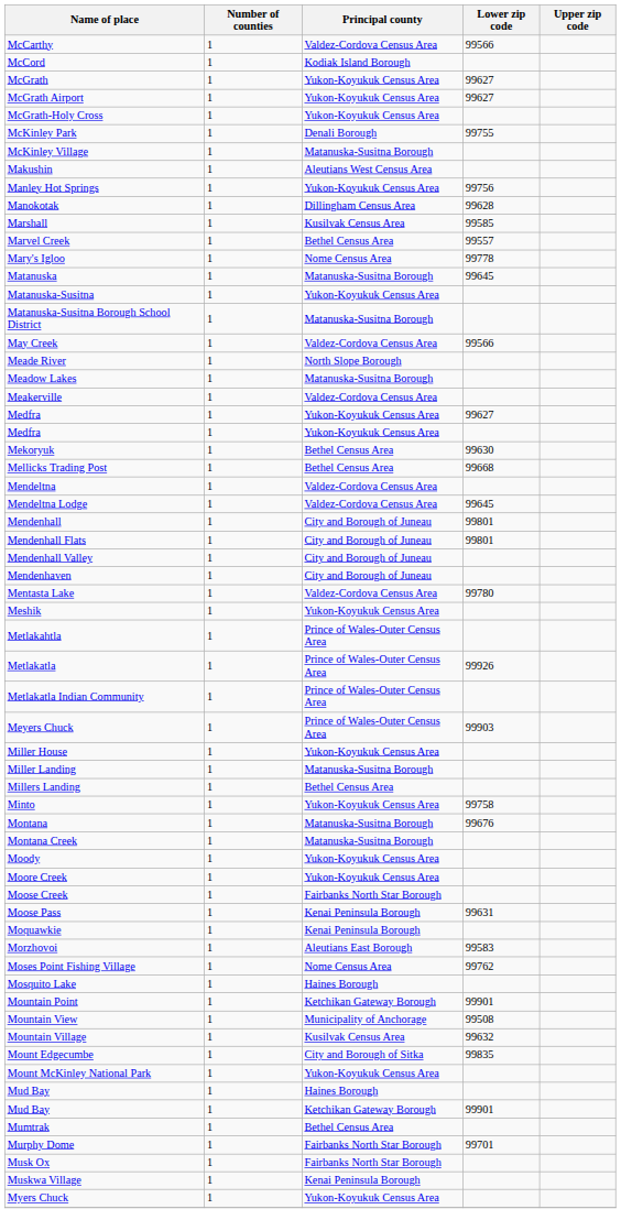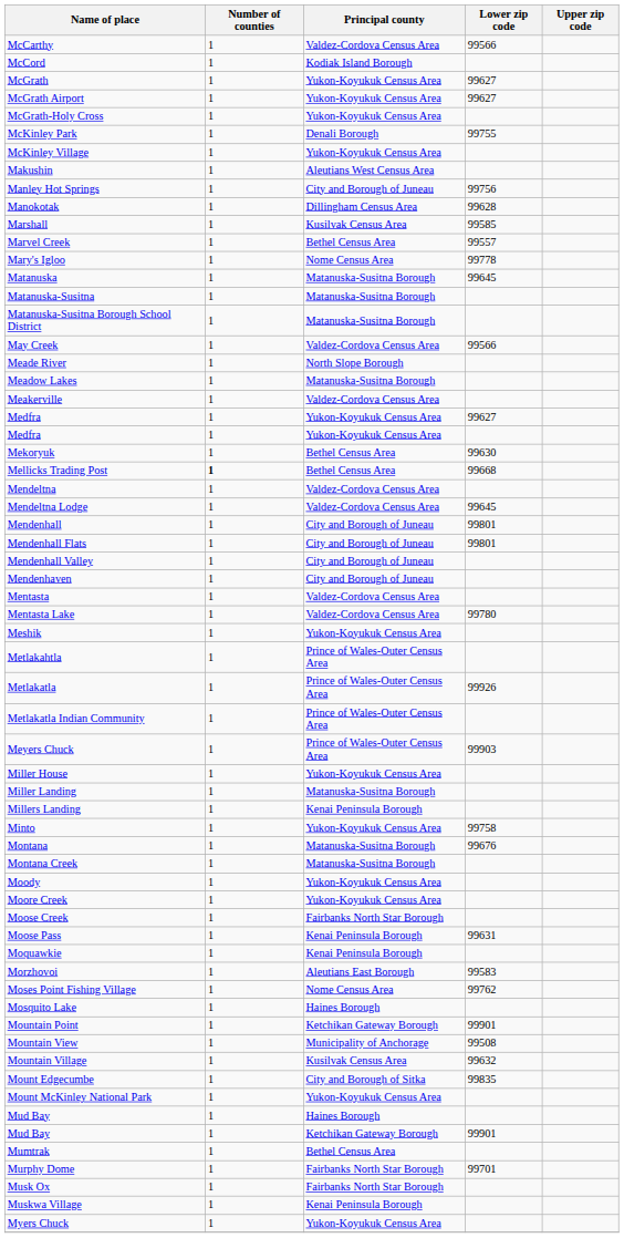McKinley Village | Principal county: Matanuska-Susitna Borough -> Yukon-Koyukuk Census Area
Manley Hot Springs | Principal county: Yukon-Koyukuk Census Area -> City and Borough of Juneau
Matanuska-Susitna | Principal county: Yukon-Koyukuk Census Area -> Matanuska-Susitna Borough
Mellicks Trading Post | Number of counties: normal -> bold
+ row: Mentasta | 1 | Valdez-Cordova Census Area
Millers Landing | Principal county: Bethel Census Area -> Kenai Peninsula Borough
